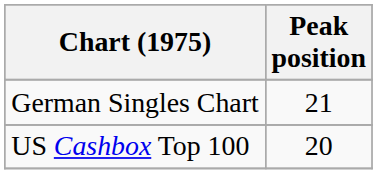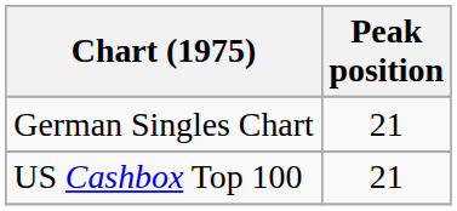US Cashbox Top 100 | Peak position: 20 -> 21
